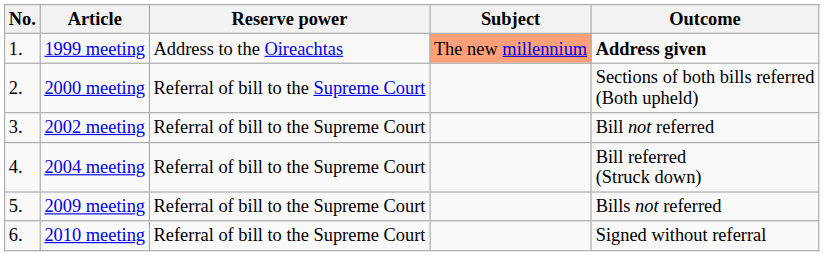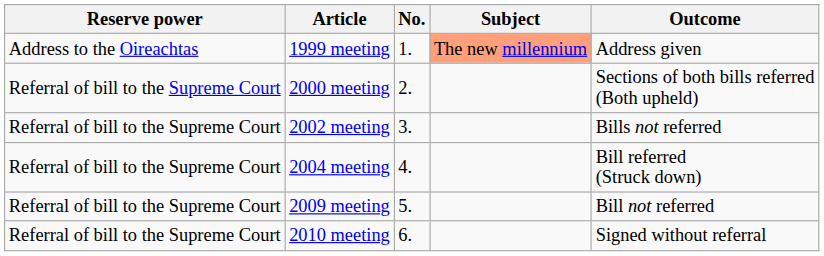columns swapped: No. <-> Reserve power
1999 meeting | Outcome: bold -> normal
2002 meeting | Outcome: Bill not referred -> Bills not referred
2009 meeting | Outcome: Bills not referred -> Bill not referred
